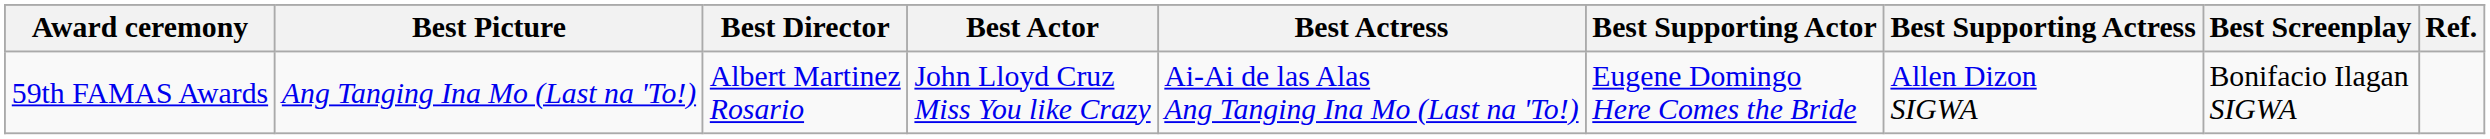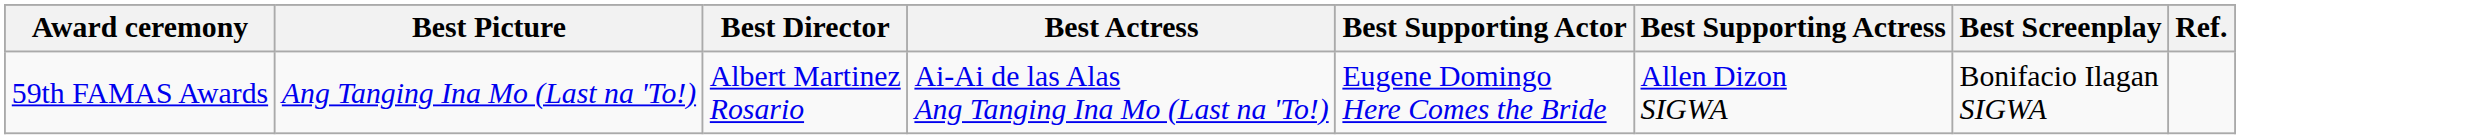- column: Best Actor | John Lloyd Cruz Miss You like Crazy
